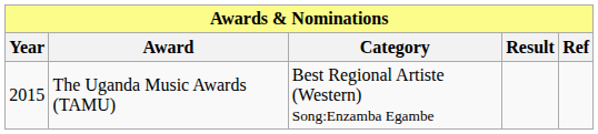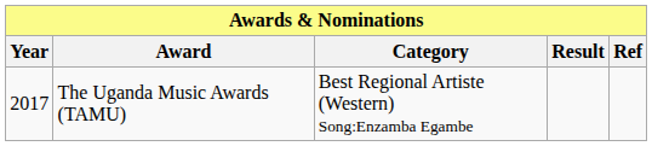The Uganda Music Awards (TAMU) | Year: 2015 -> 2017
